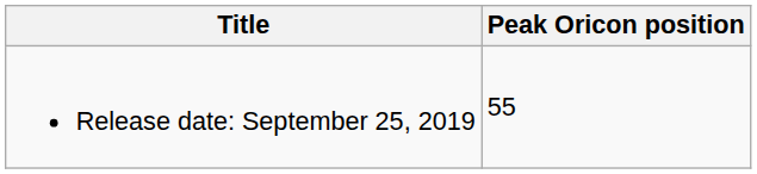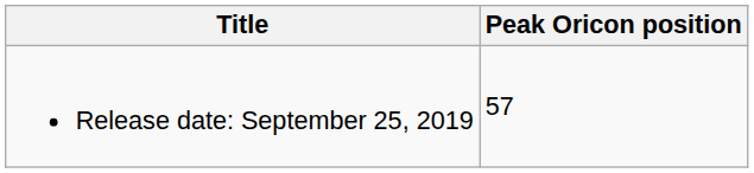Release date: September 25, 2019 | Peak Oricon position: 55 -> 57
